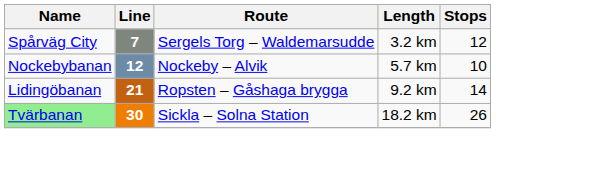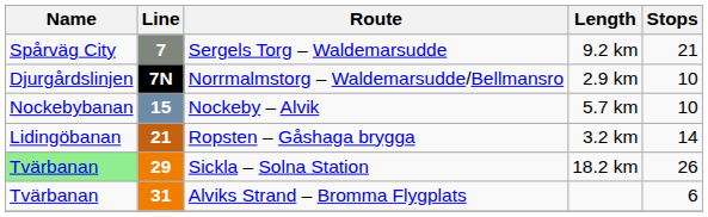Sergels Torg – Waldemarsudde | Length: 3.2 km -> 9.2 km
Sergels Torg – Waldemarsudde | Stops: 12 -> 21
+ row: Djurgårdslinjen | 7N | Norrmalmstorg – Waldemarsudde/Bellmansro | 2.9 km | 10
Nockeby – Alvik | Line: 12 -> 15
Ropsten – Gåshaga brygga | Length: 9.2 km -> 3.2 km
Sickla – Solna Station | Line: 30 -> 29
+ row: Tvärbanan | 31 | Alviks Strand – Bromma Flygplats | 6
